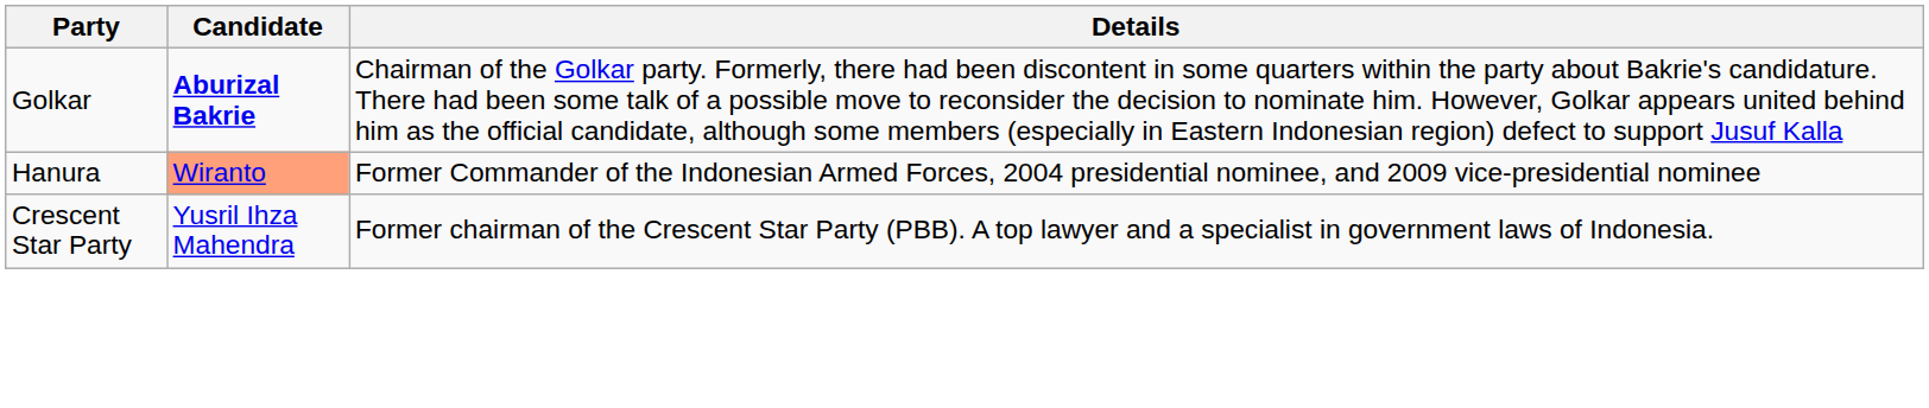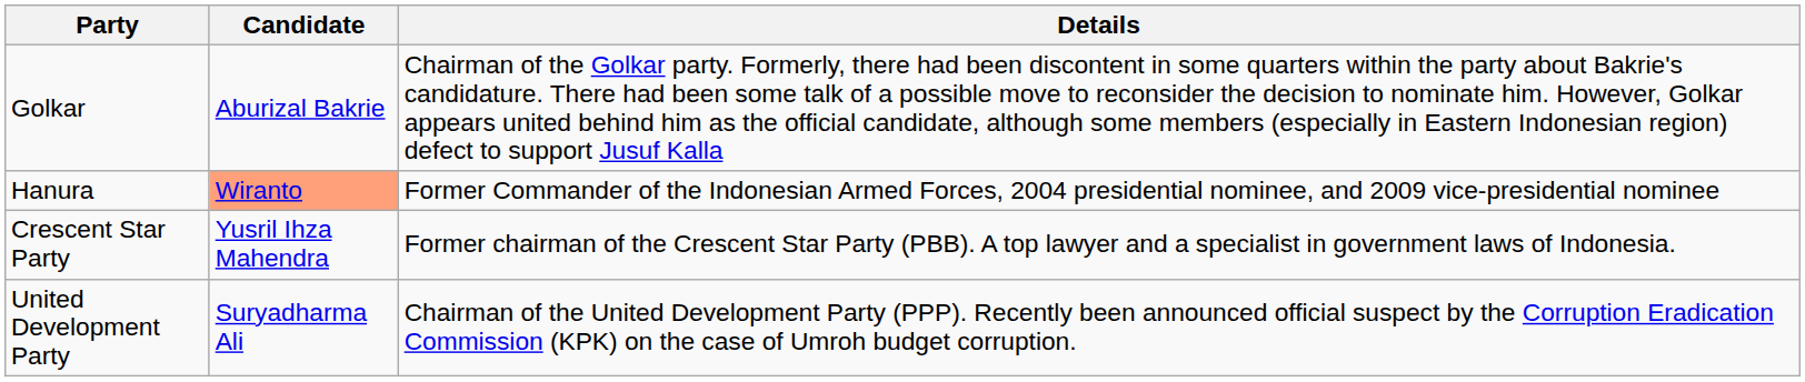Golkar | Candidate: bold -> normal
+ row: United Development Party | Suryadharma Ali | Chairman of the United Development Party (PPP). Recently been announced official suspect by the Corruption Eradication Commission (KPK) on the case of Umroh budget corruption.
